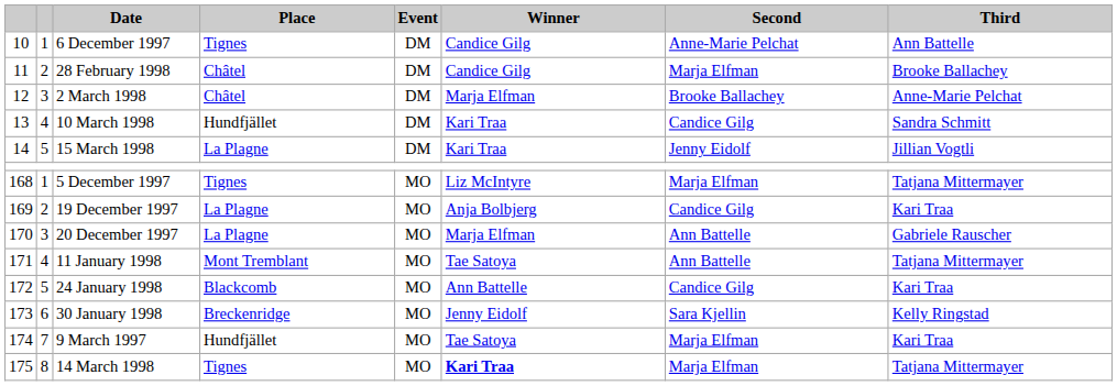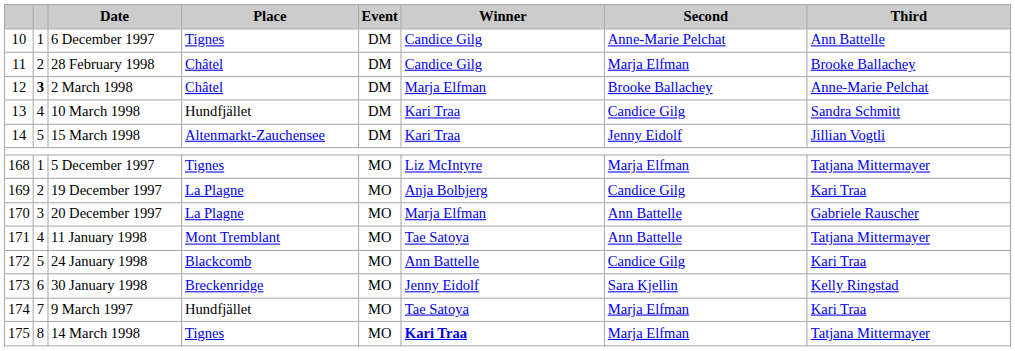2 March 1998 | column 2: normal -> bold
15 March 1998 | Place: La Plagne -> Altenmarkt-Zauchensee
